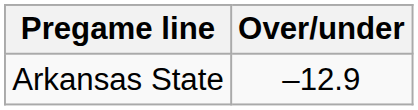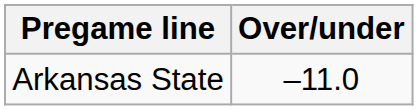Arkansas State | Over/under: –12.9 -> –11.0
